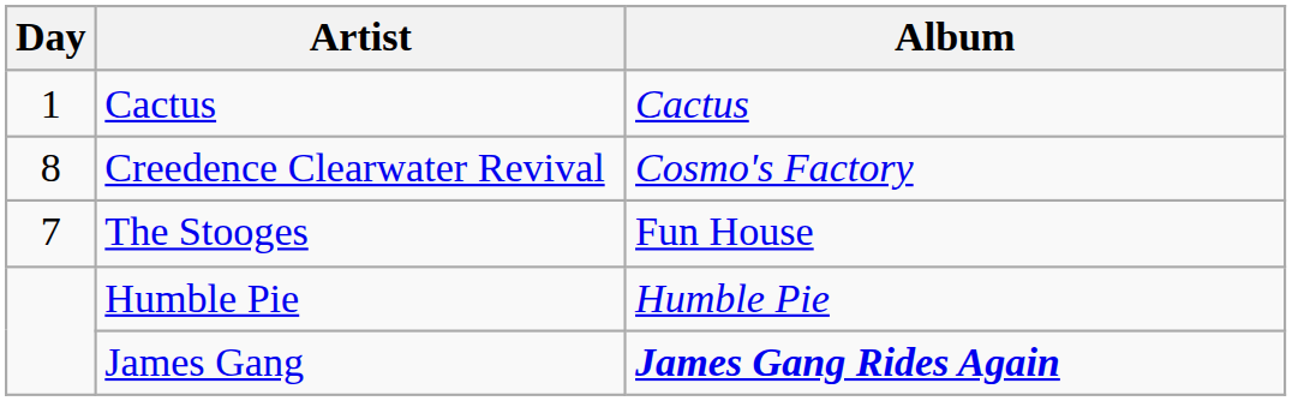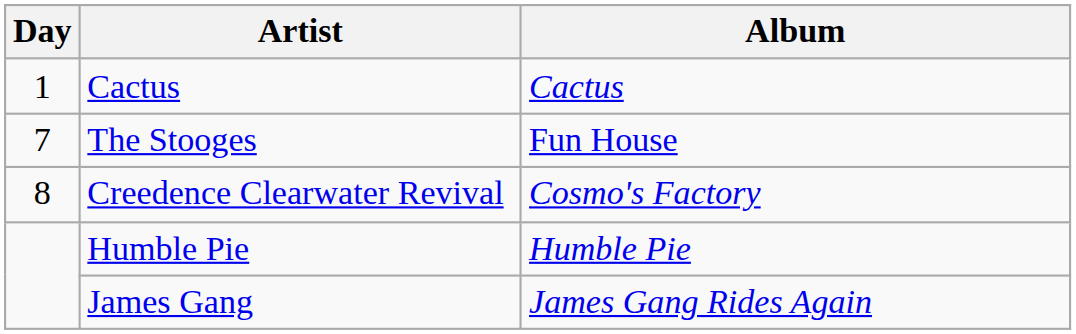rows swapped: The Stooges <-> Creedence Clearwater Revival
James Gang | Album: bold -> normal
